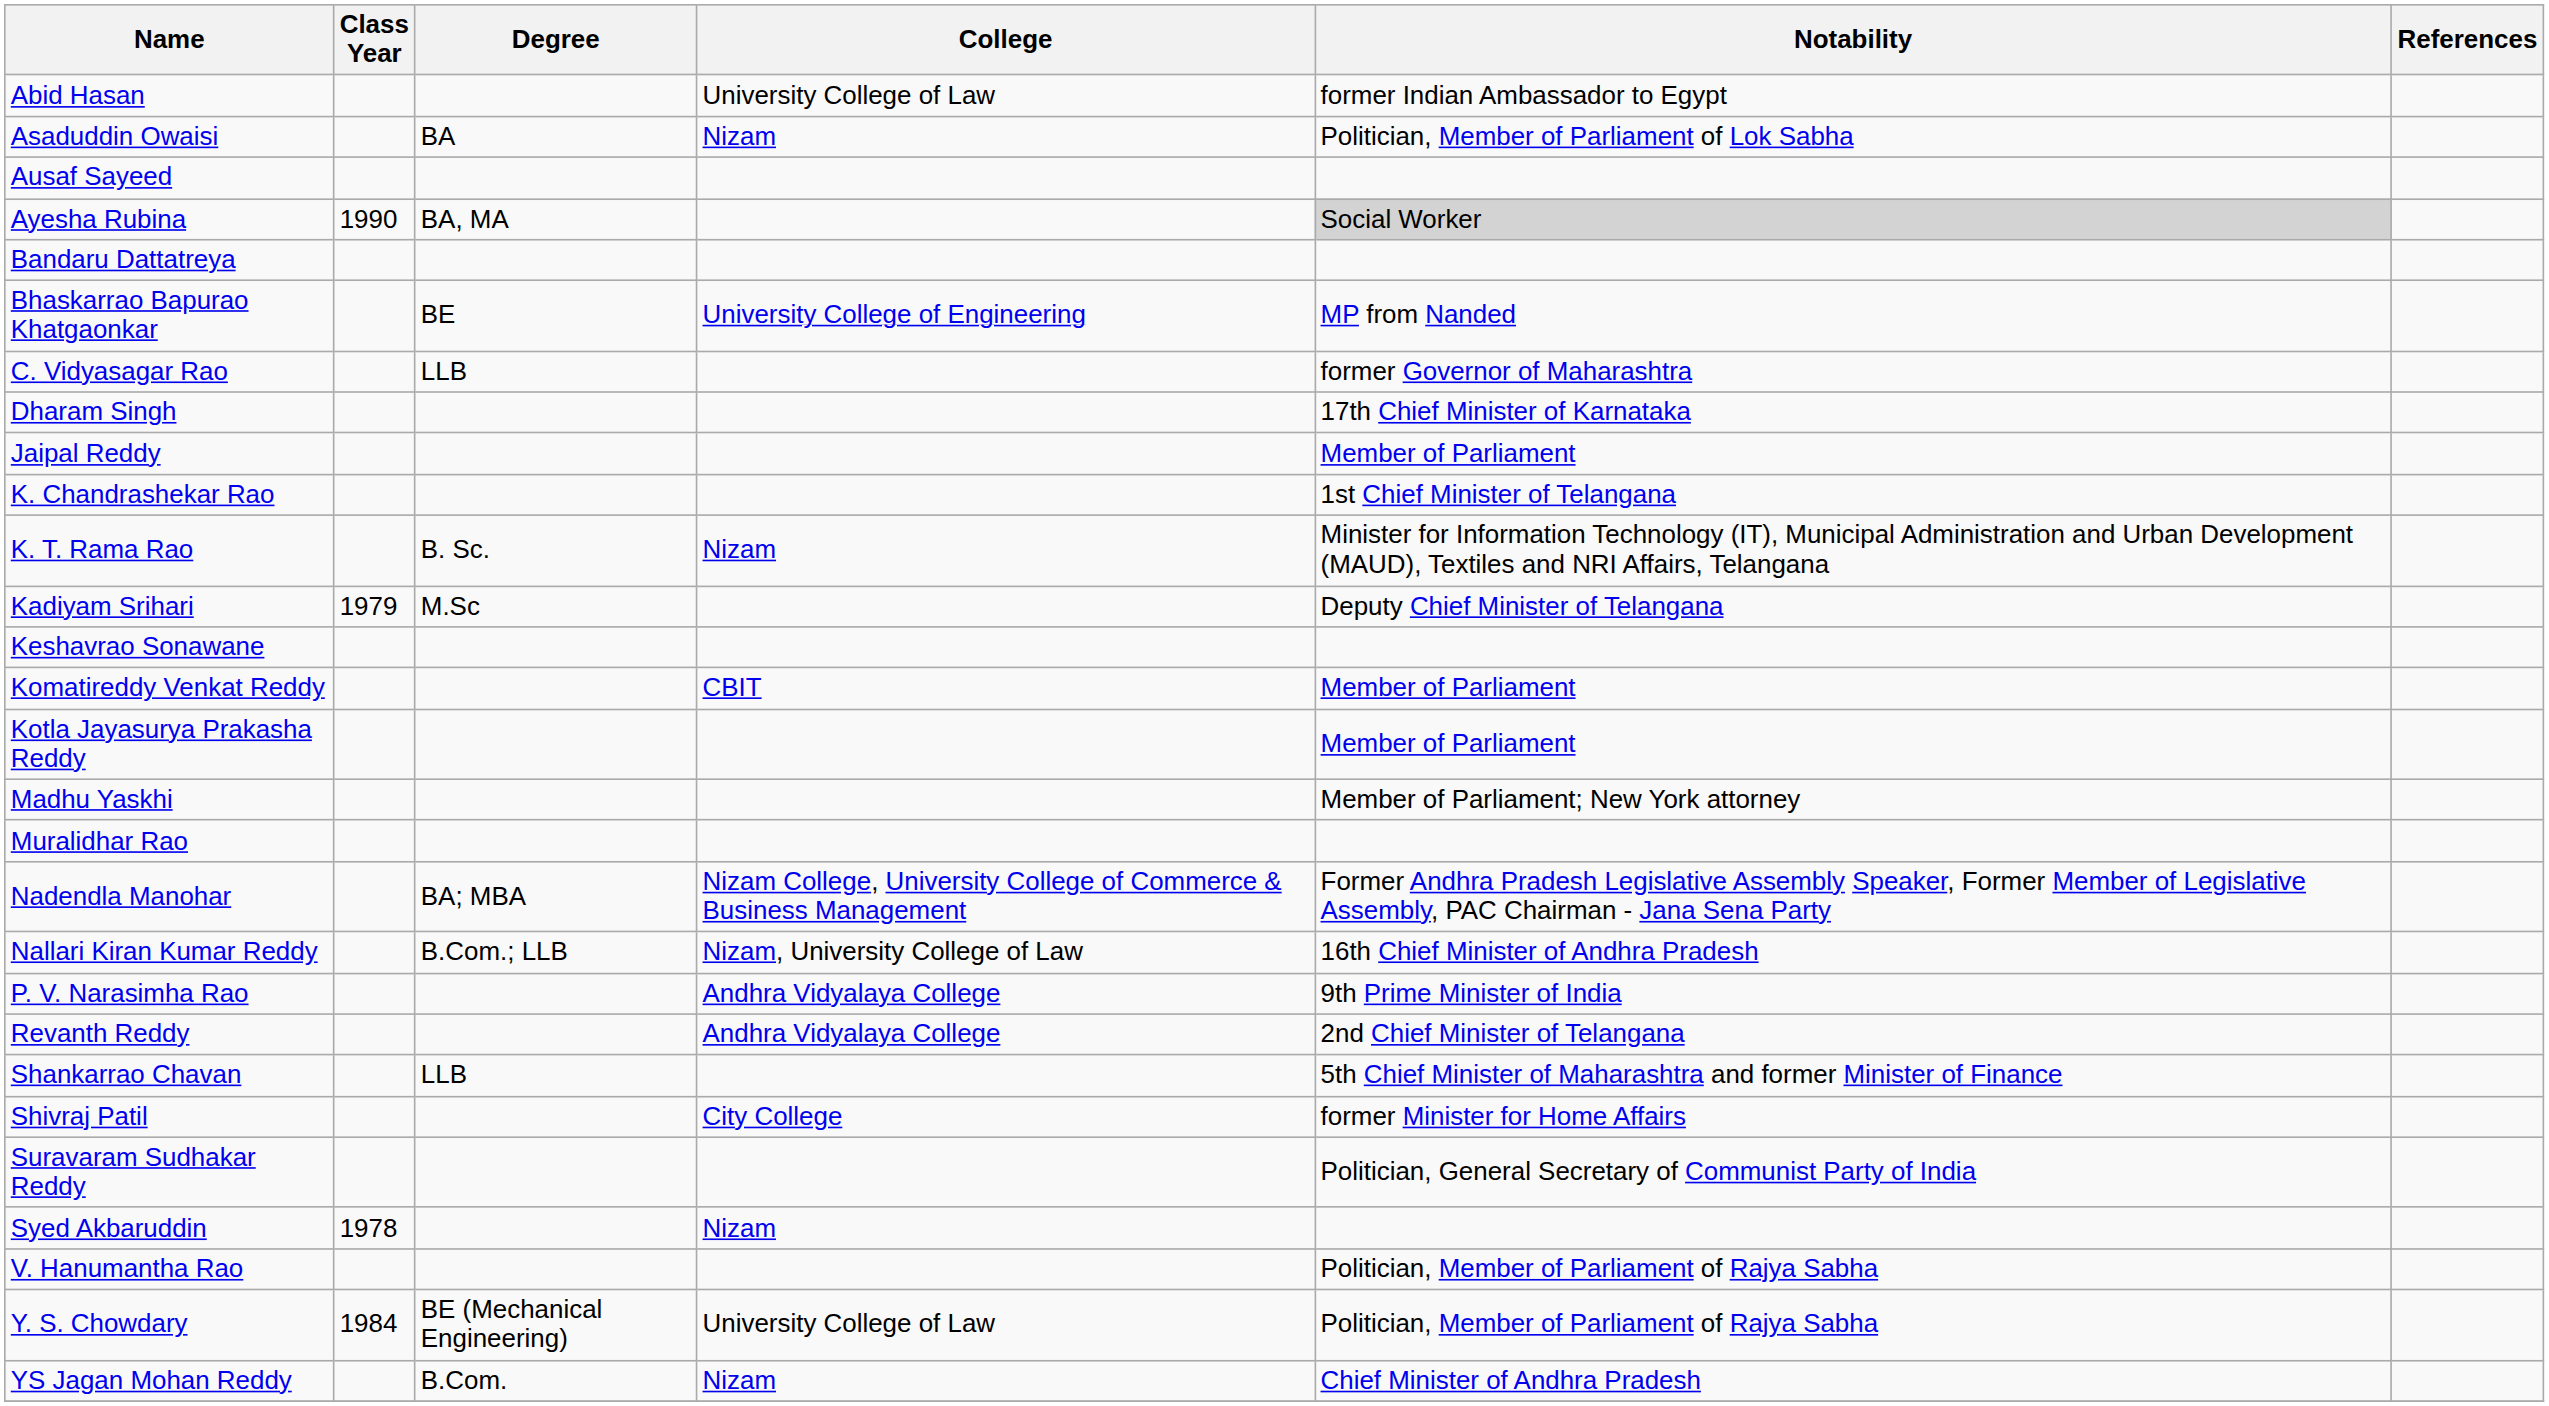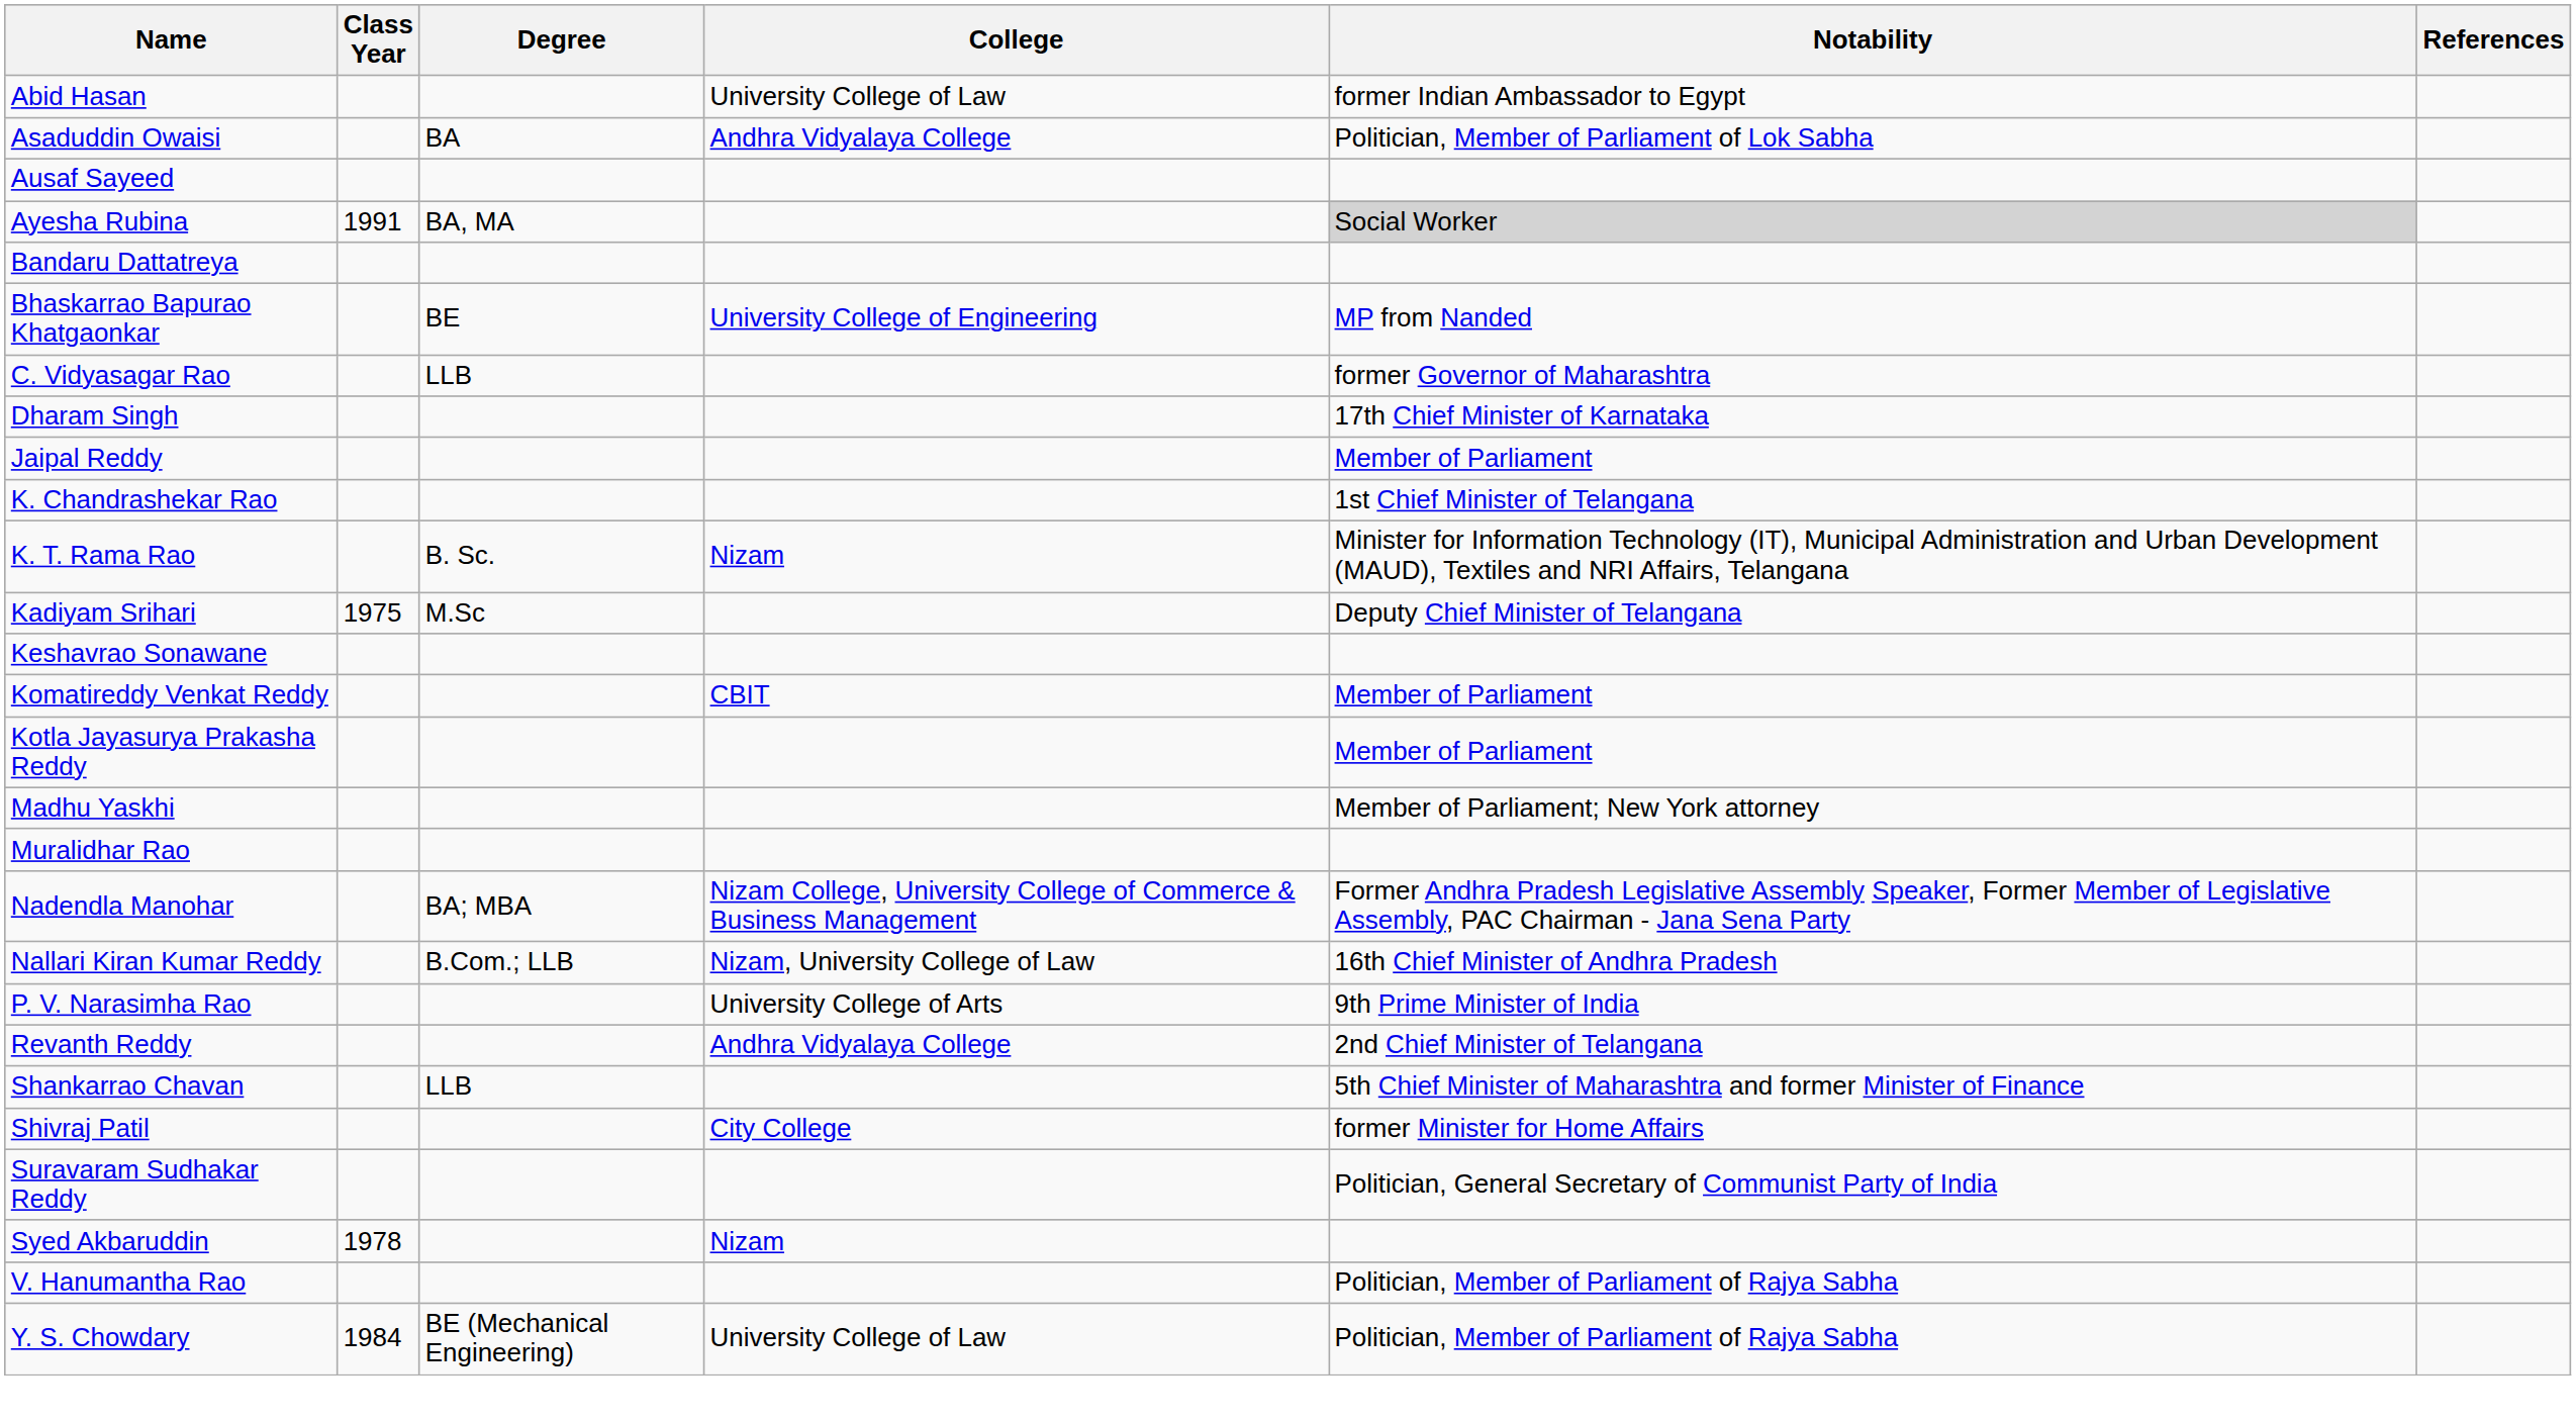Asaduddin Owaisi | College: Nizam -> Andhra Vidyalaya College
Ayesha Rubina | Class Year: 1990 -> 1991
Kadiyam Srihari | Class Year: 1979 -> 1975
P. V. Narasimha Rao | College: Andhra Vidyalaya College -> University College of Arts
- row: YS Jagan Mohan Reddy | B.Com. | Nizam | Chief Minister of Andhra Pradesh
